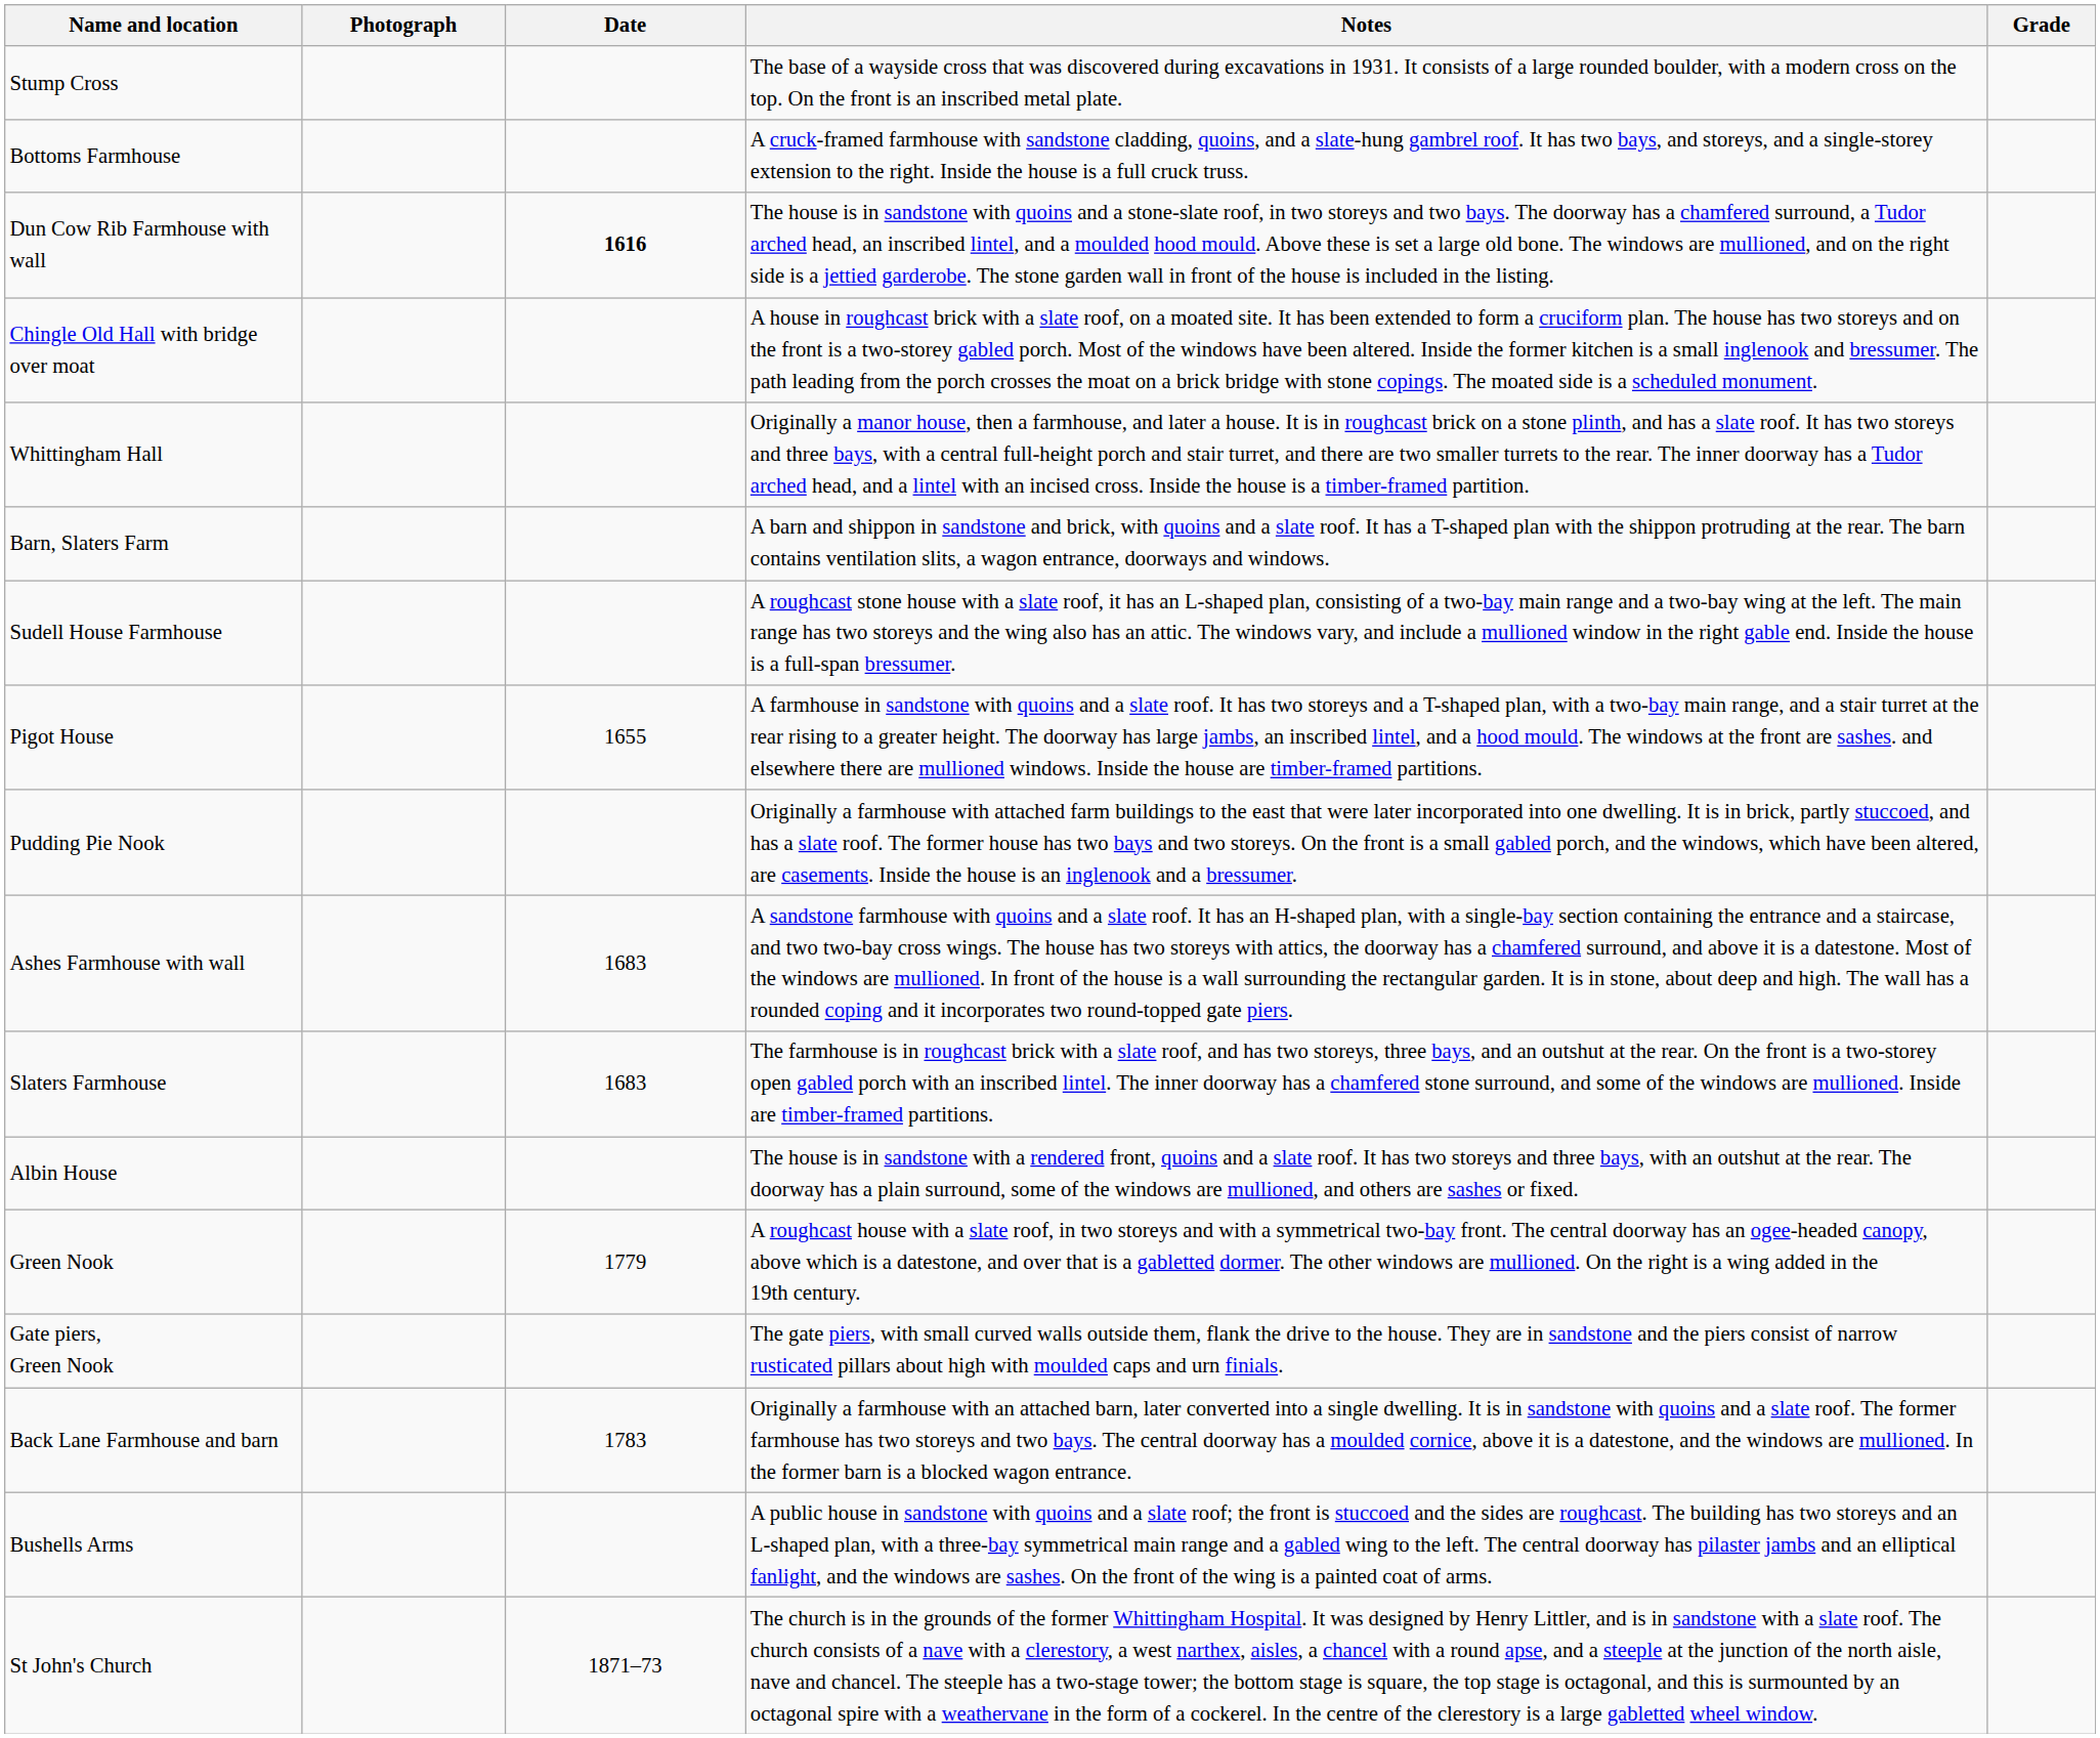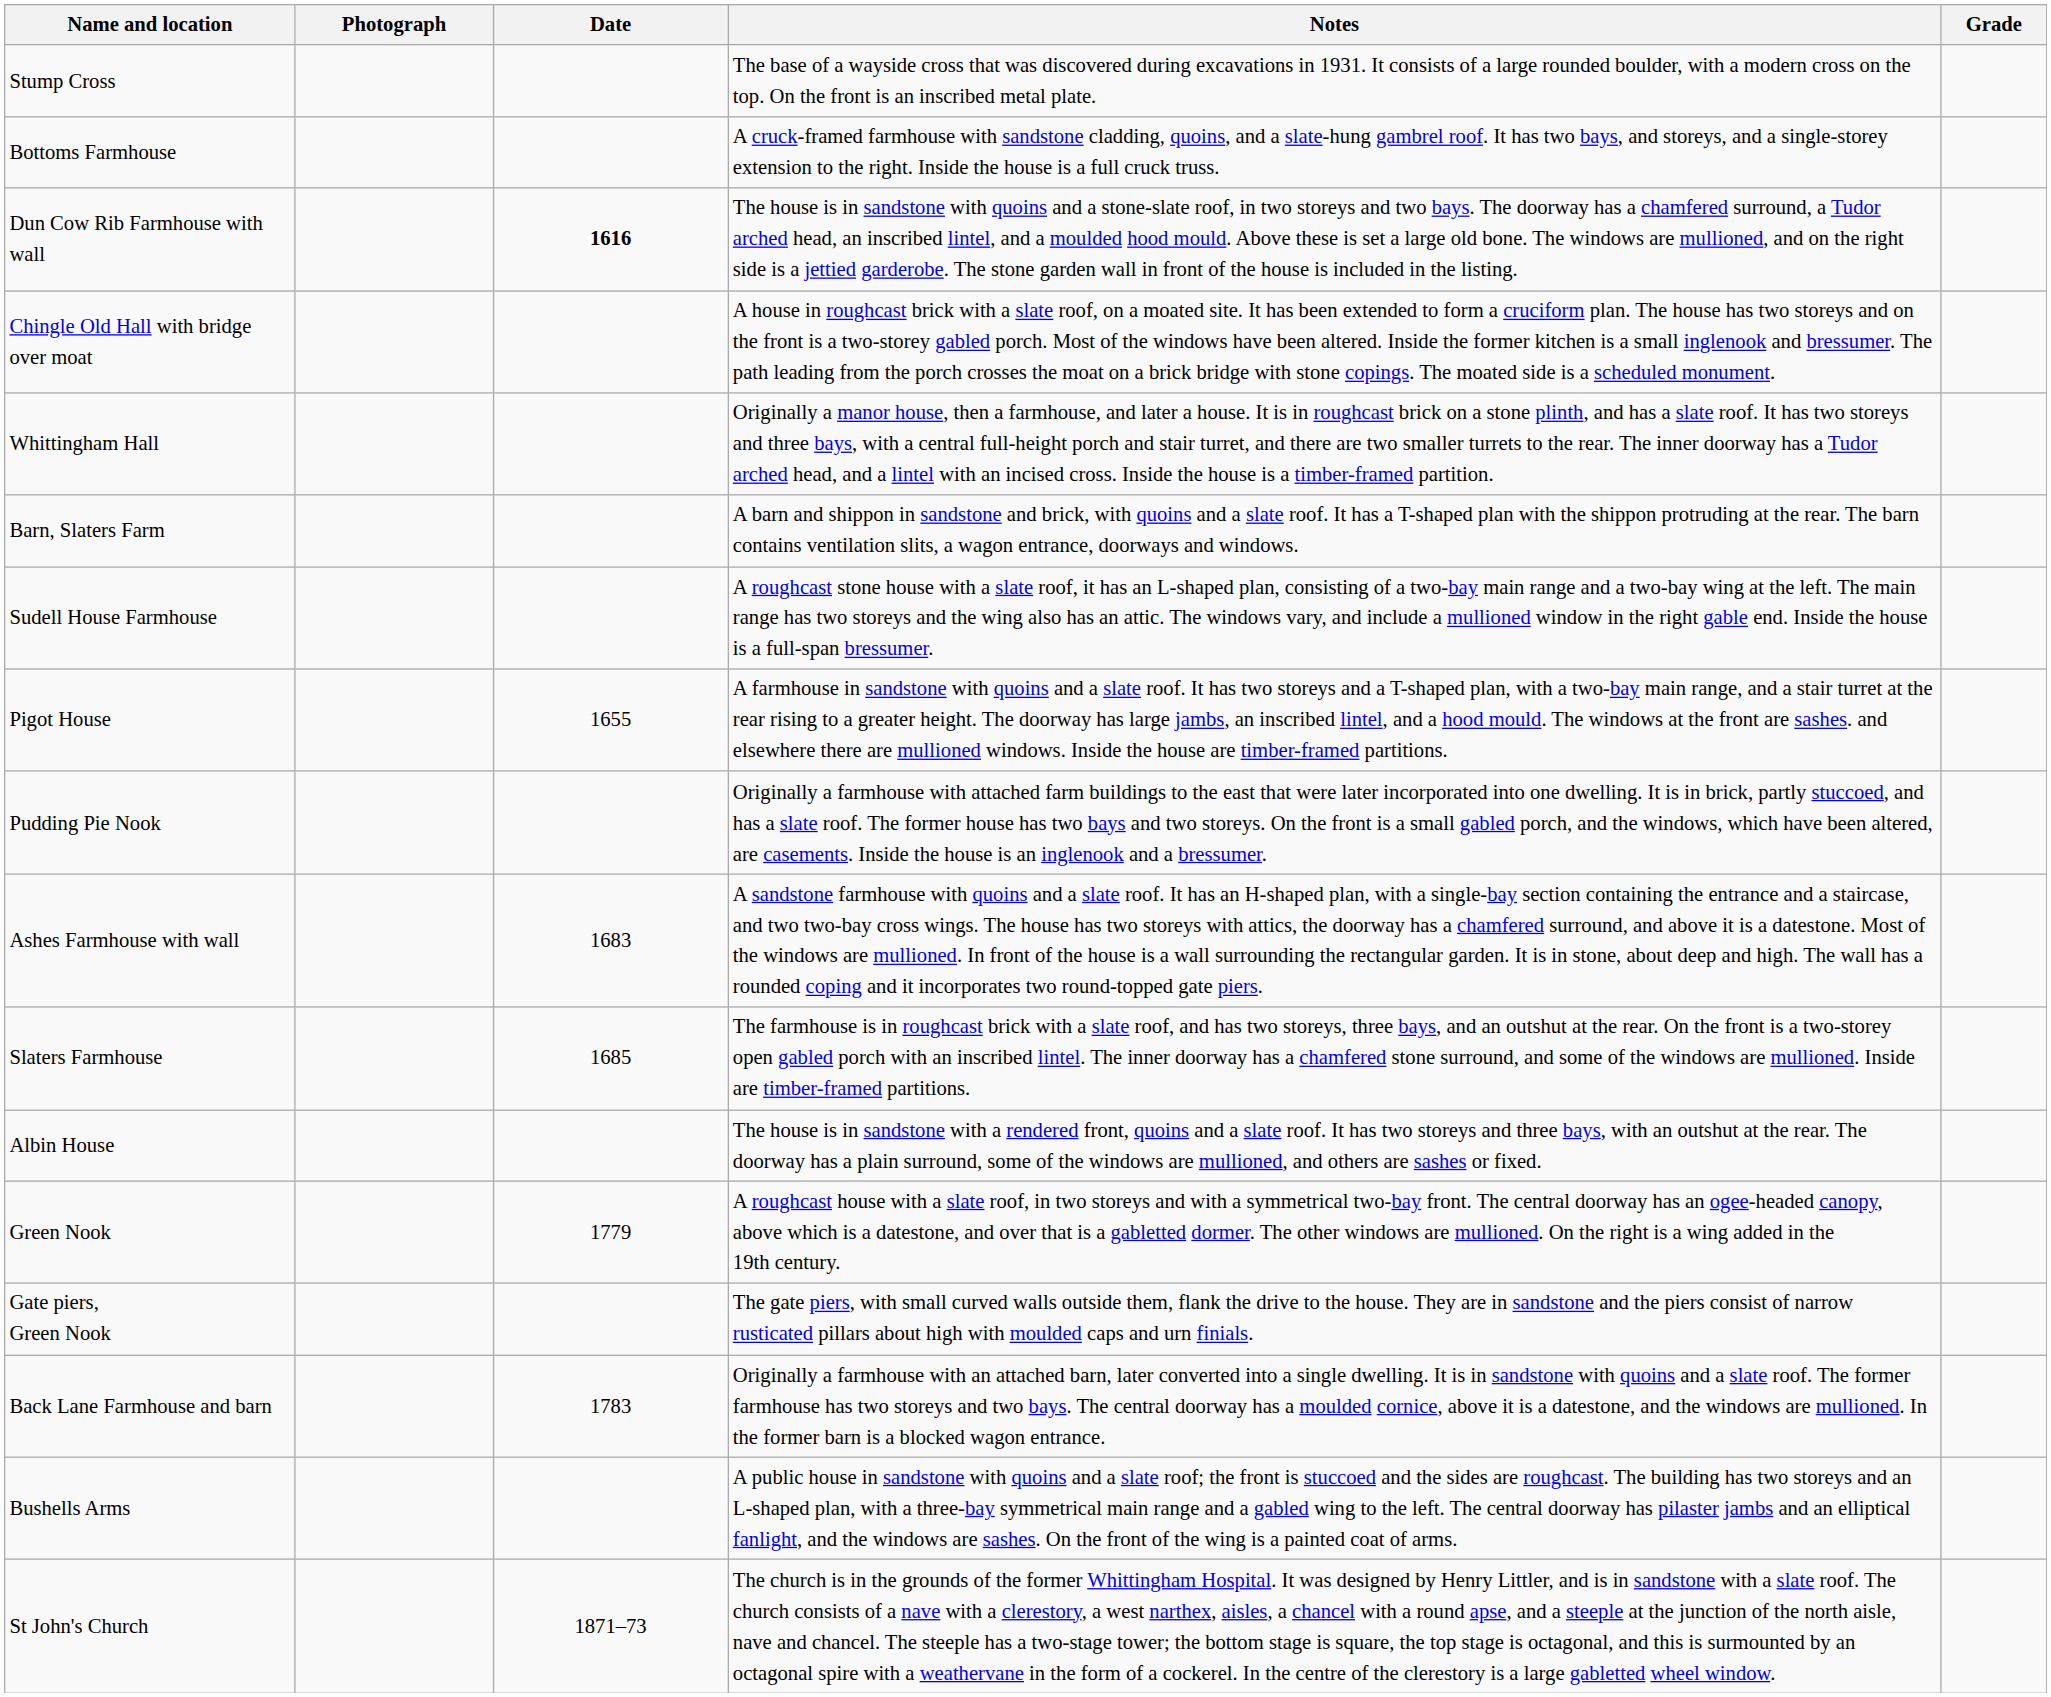Slaters Farmhouse | Date: 1683 -> 1685
